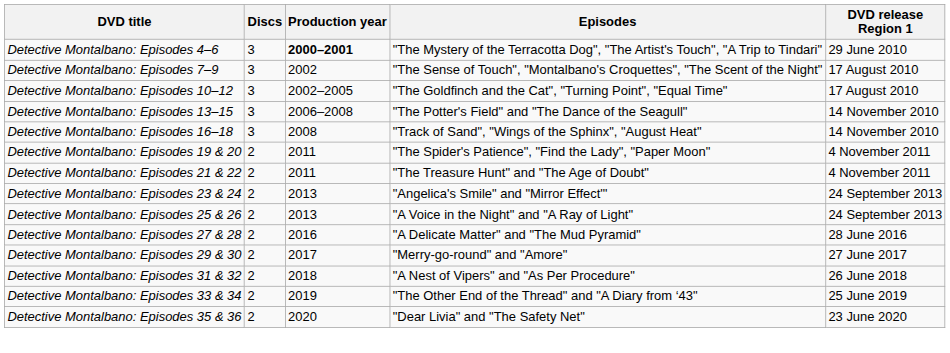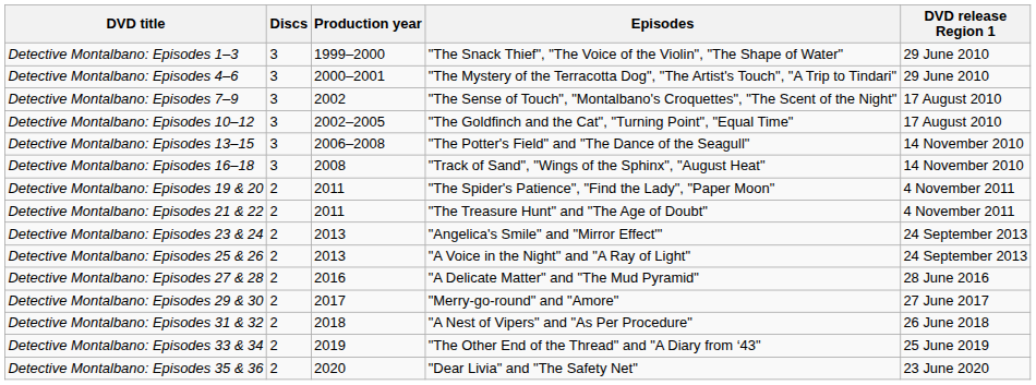+ row: Detective Montalbano: Episodes 1–3 | 3 | 1999–2000 | "The Snack Thief", "The Voice of the Violin", "The Shape of Water" | 29 June 2010
Detective Montalbano: Episodes 4–6 | Production year: bold -> normal
